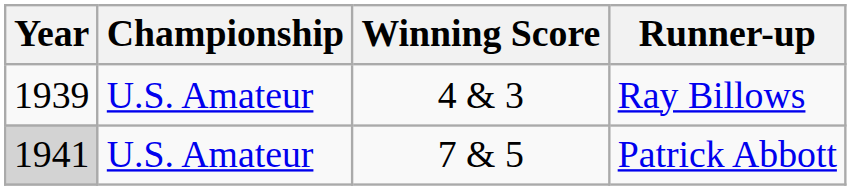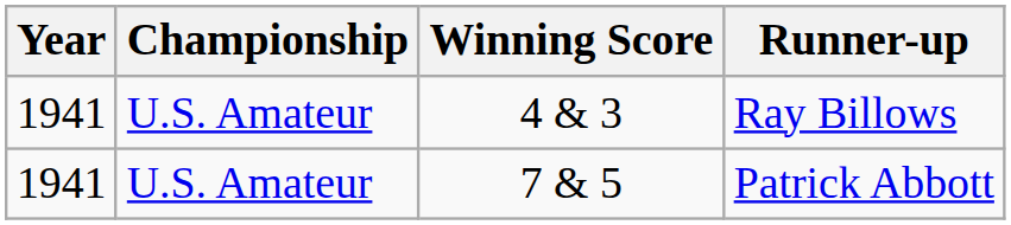Ray Billows | Year: 1939 -> 1941
Patrick Abbott | Year: lightgrey background -> no background
